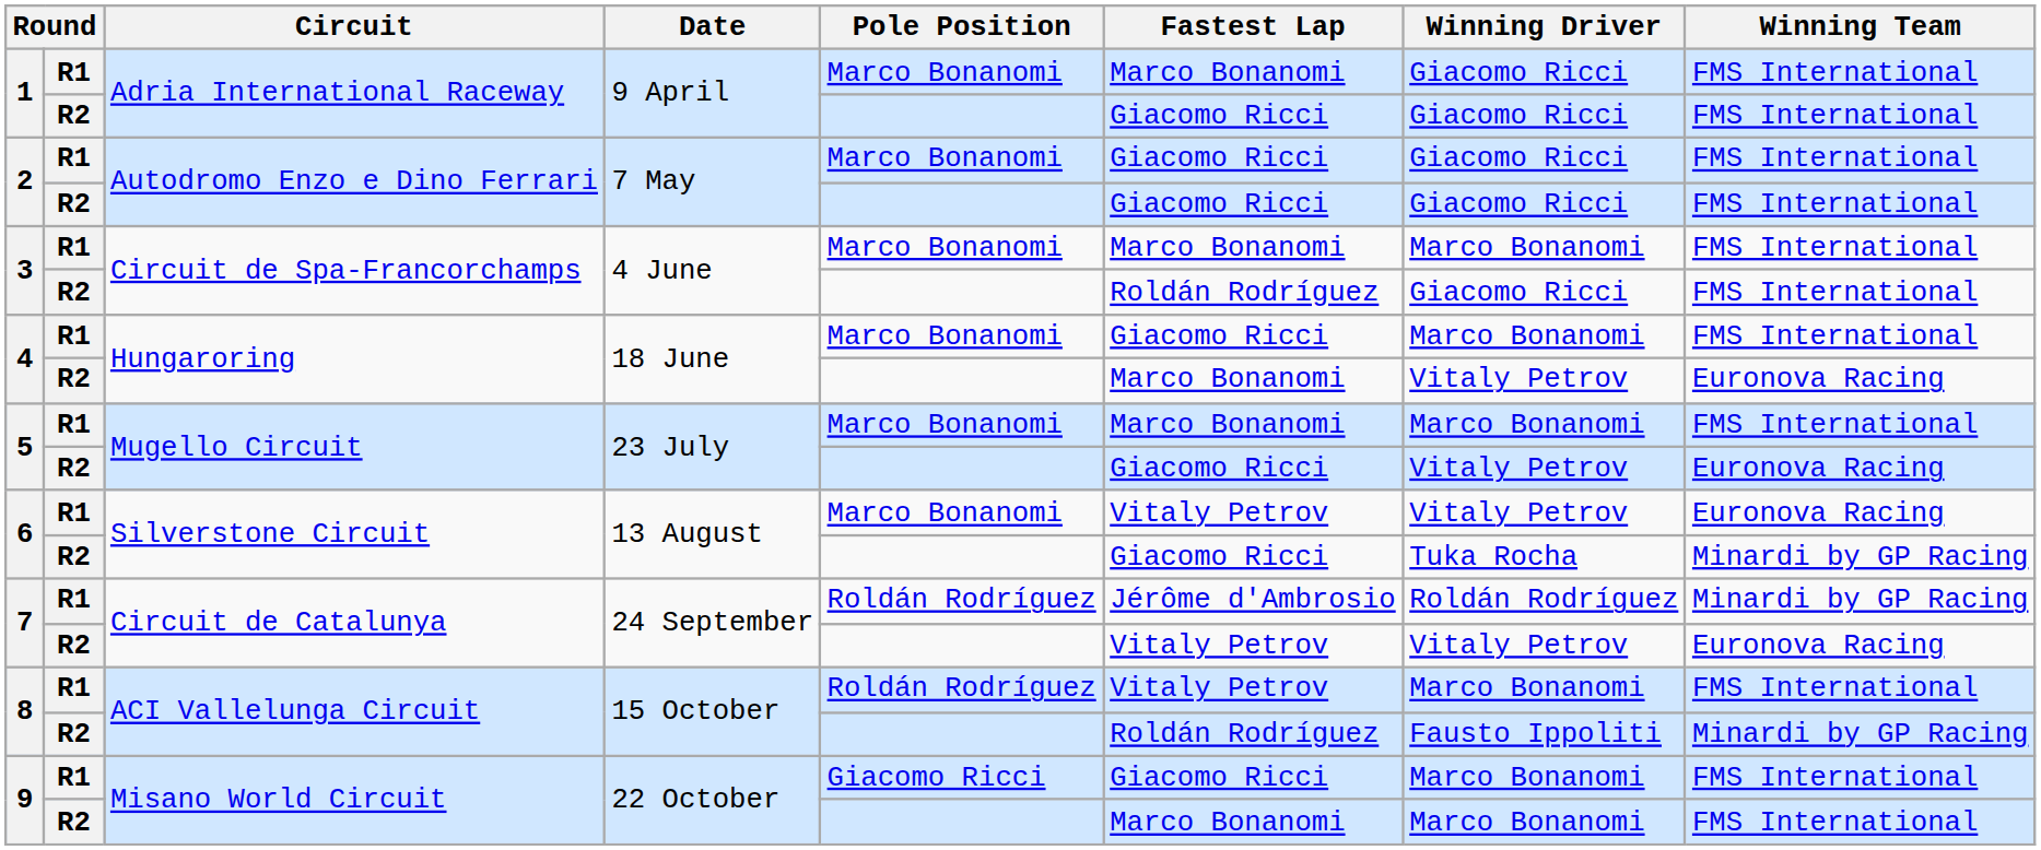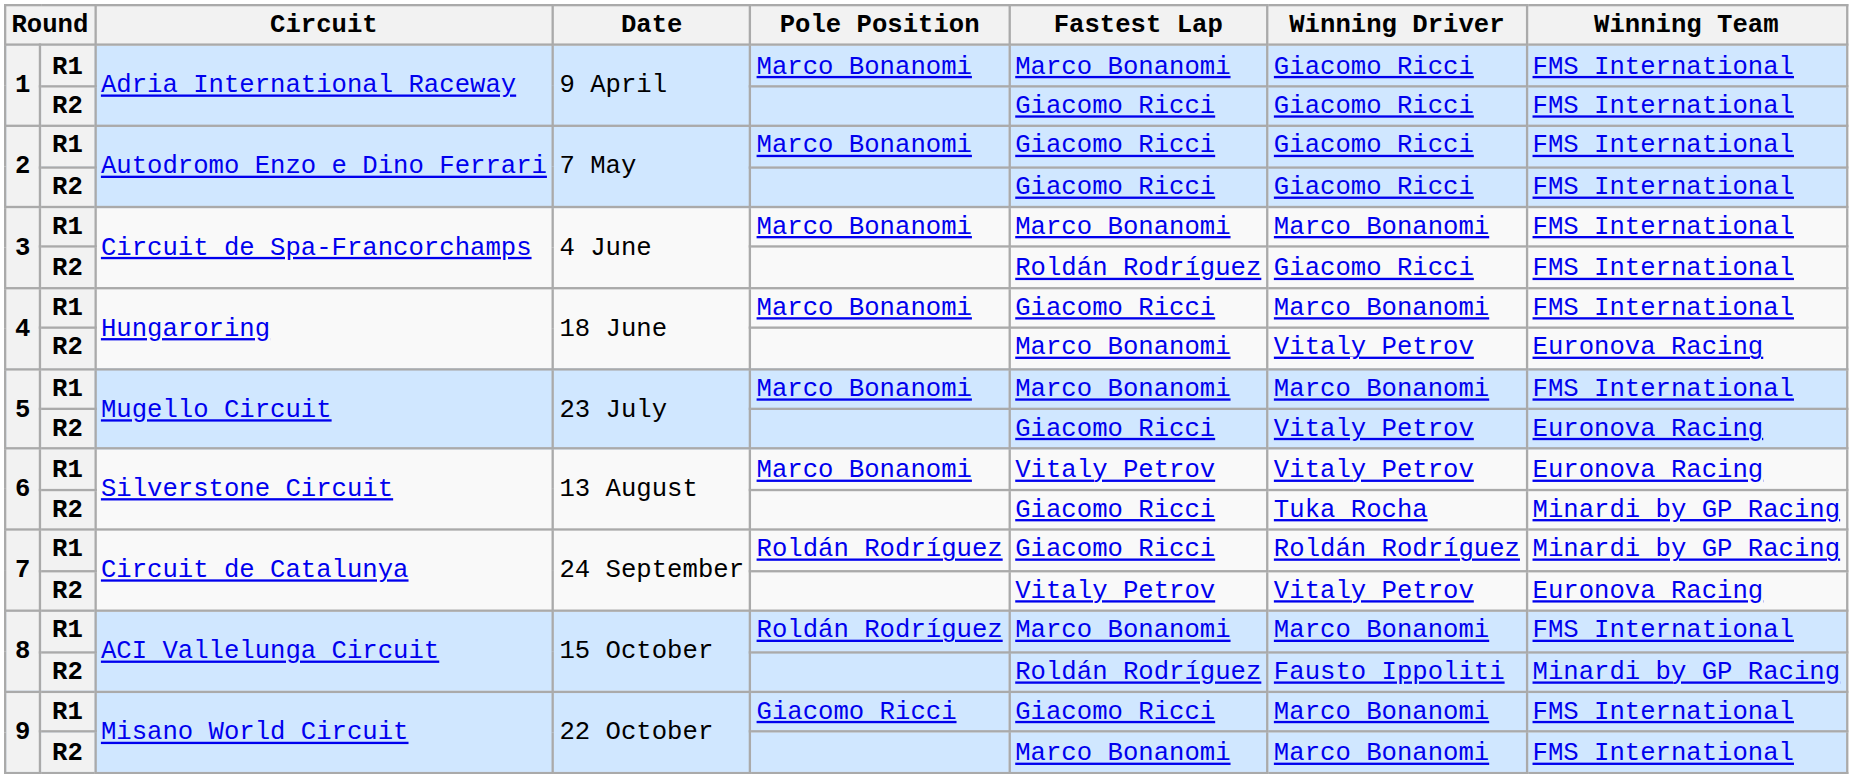7 / R1 | Fastest Lap: Jérôme d'Ambrosio -> Giacomo Ricci
8 / R1 | Fastest Lap: Vitaly Petrov -> Marco Bonanomi
